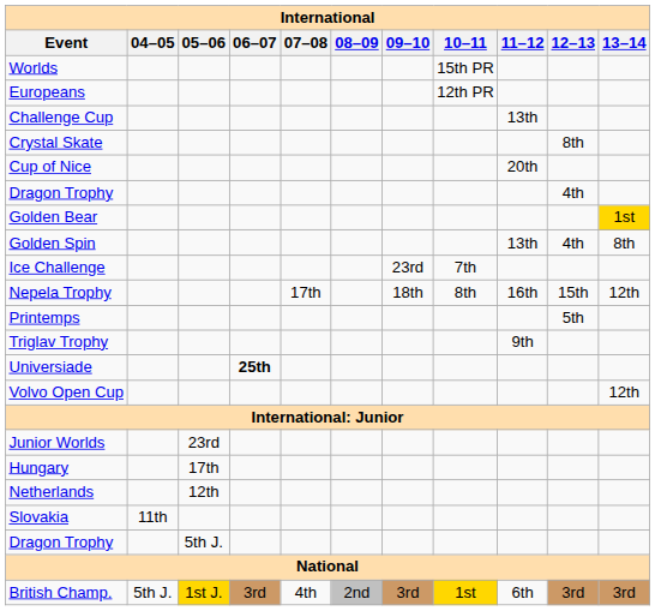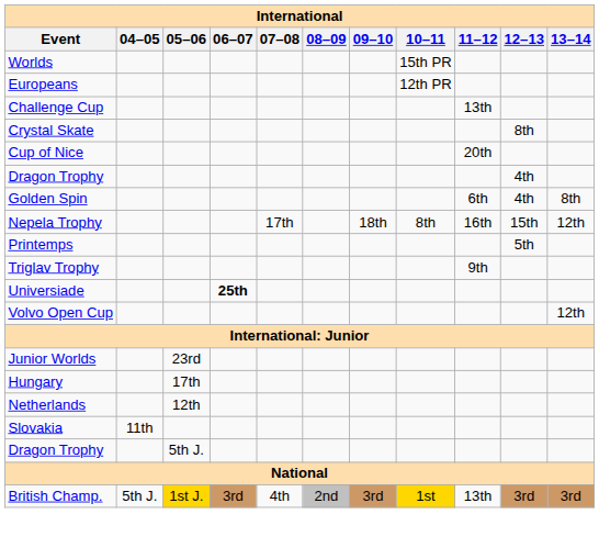- row: Golden Bear | 1st
Golden Spin | 11–12: 13th -> 6th
- row: Ice Challenge | 23rd | 7th
British Champ. | 11–12: 6th -> 13th
